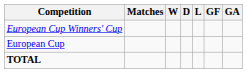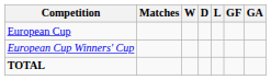rows swapped: European Cup <-> European Cup Winners' Cup
